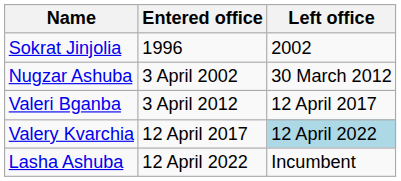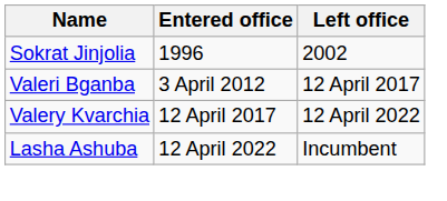- row: Nugzar Ashuba | 3 April 2002 | 30 March 2012
Valery Kvarchia | Left office: lightblue background -> no background
